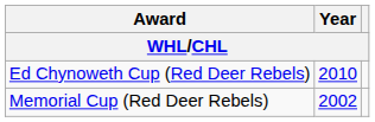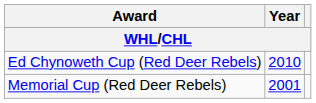Memorial Cup (Red Deer Rebels) | Year: 2002 -> 2001
